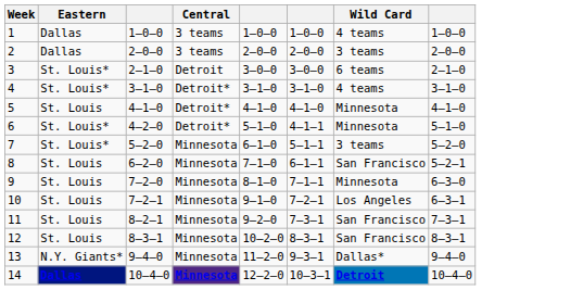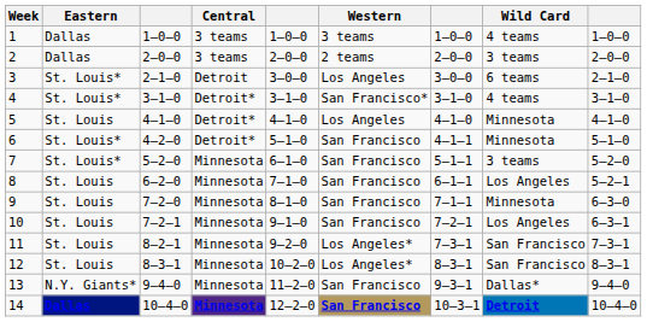+ column: Western | 3 teams | 2 teams | Los Angeles | San Francisco* | Los Angeles | San Francisco | San Francisco | San Francisco | San Francisco | San Francisco | Los Angeles* | Los Angeles* | San Francisco | San Francisco
8 | Wild Card: San Francisco -> Los Angeles
